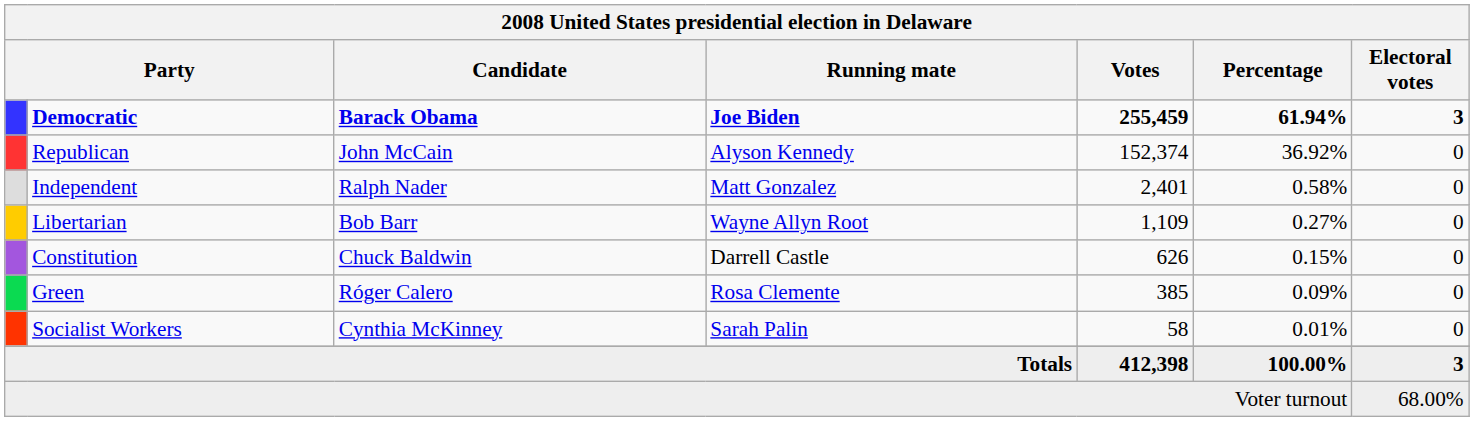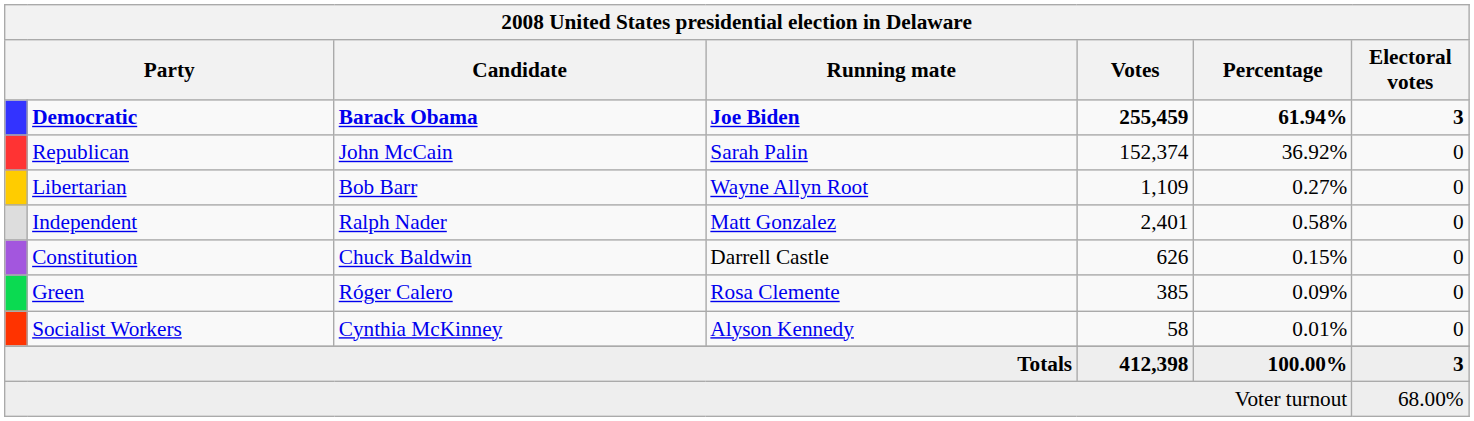Republican | Running mate: Alyson Kennedy -> Sarah Palin
rows swapped: Independent <-> Libertarian
Socialist Workers | Running mate: Sarah Palin -> Alyson Kennedy
